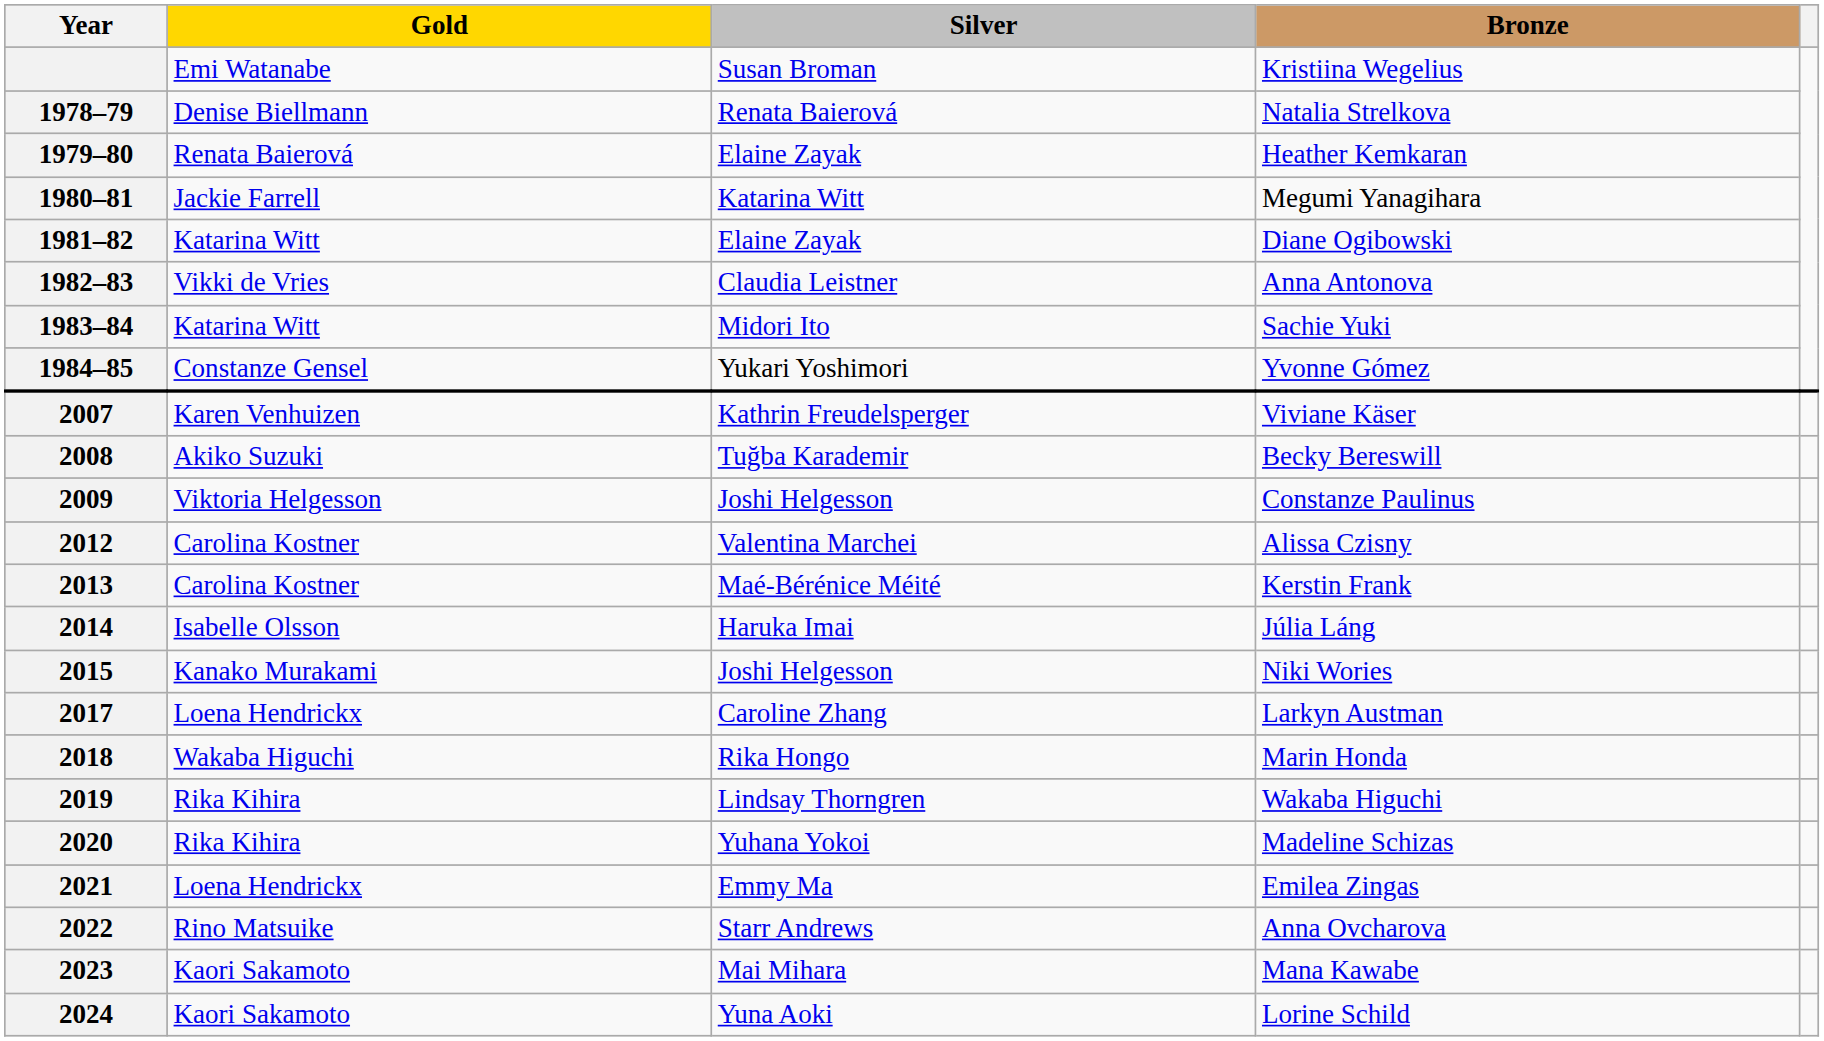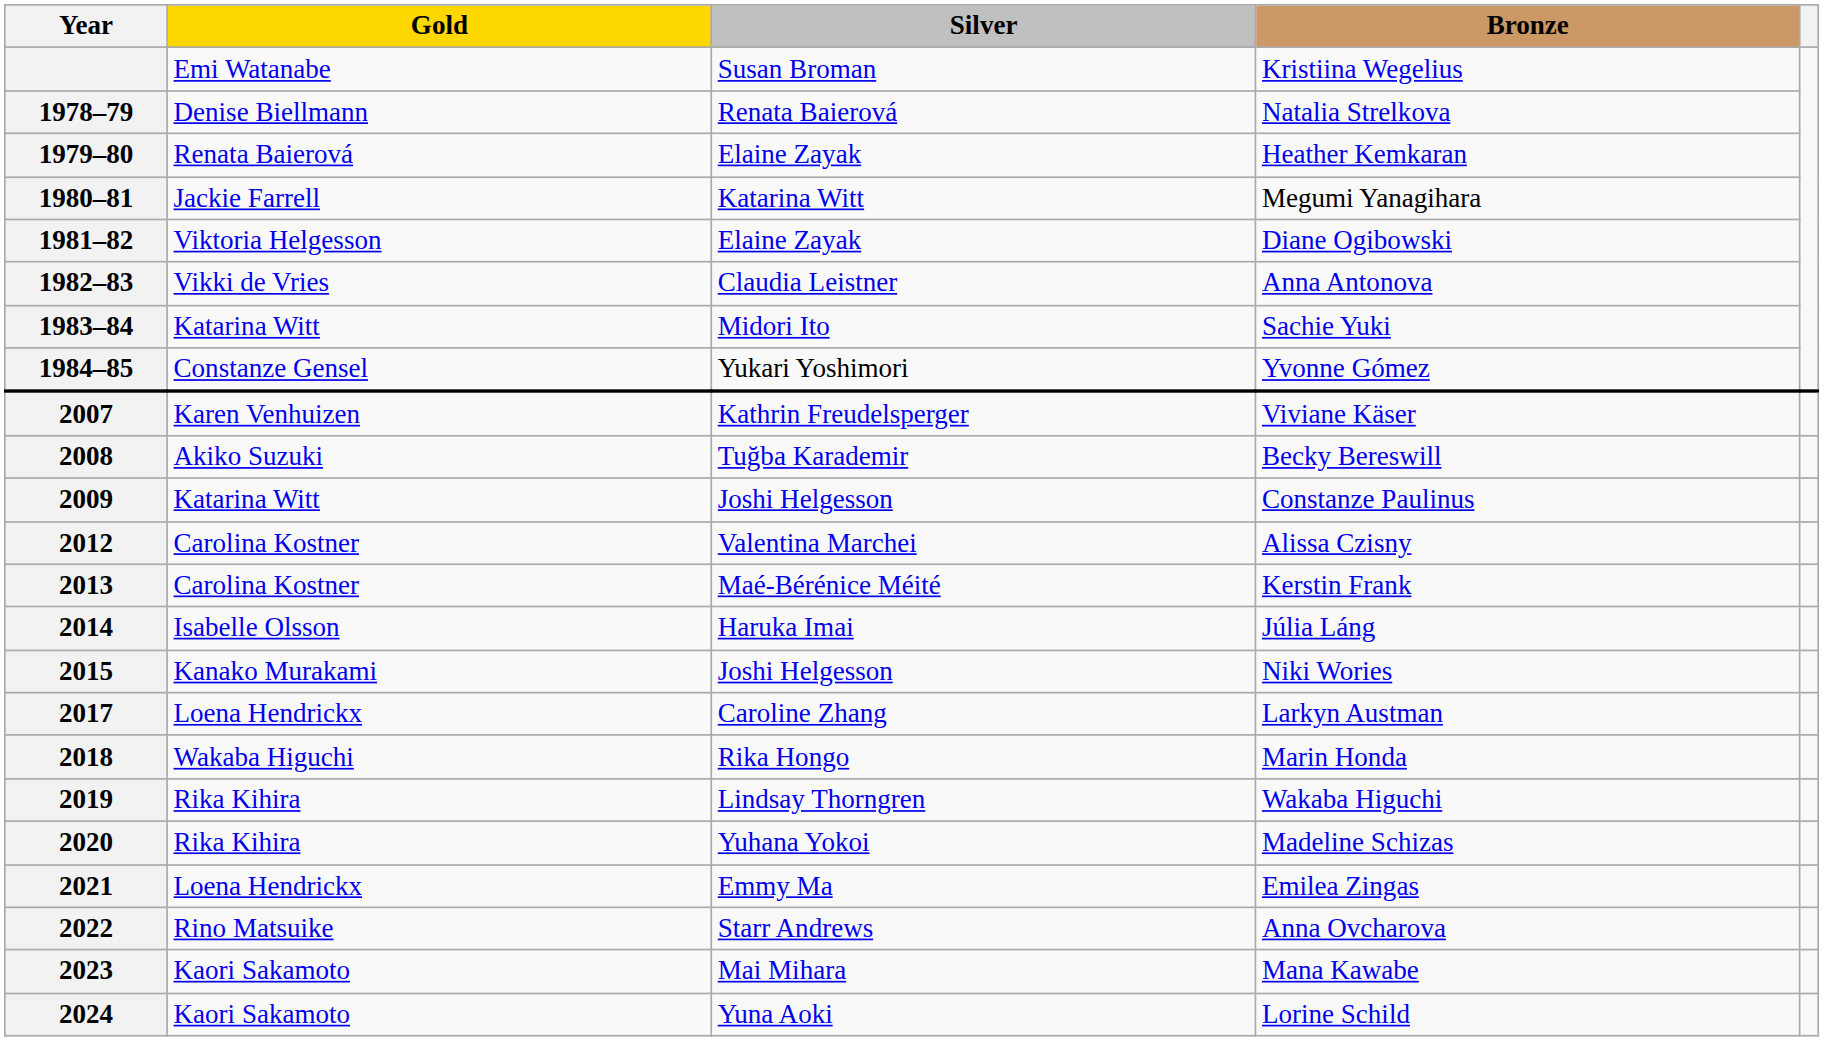1981–82 | Gold: Katarina Witt -> Viktoria Helgesson
2009 | Gold: Viktoria Helgesson -> Katarina Witt
